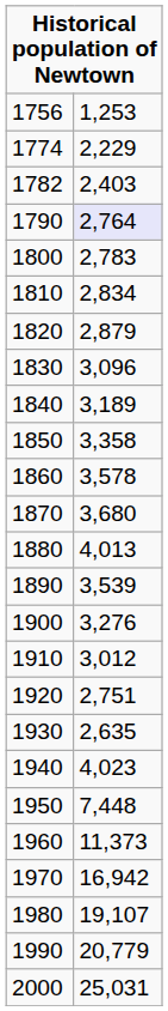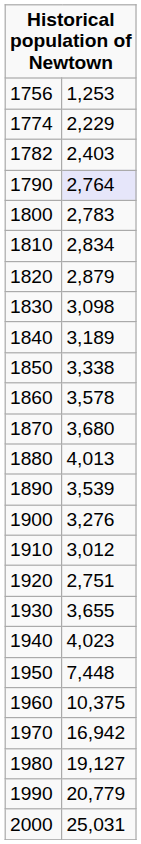1830 | column 2: 3,096 -> 3,098
1850 | column 2: 3,358 -> 3,338
1930 | column 2: 2,635 -> 3,655
1960 | column 2: 11,373 -> 10,375
1980 | column 2: 19,107 -> 19,127
